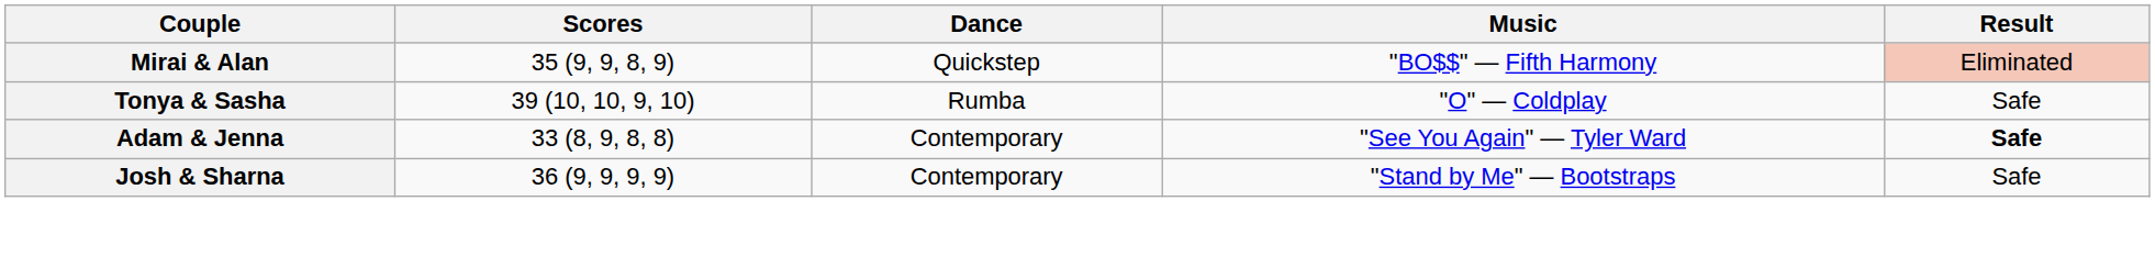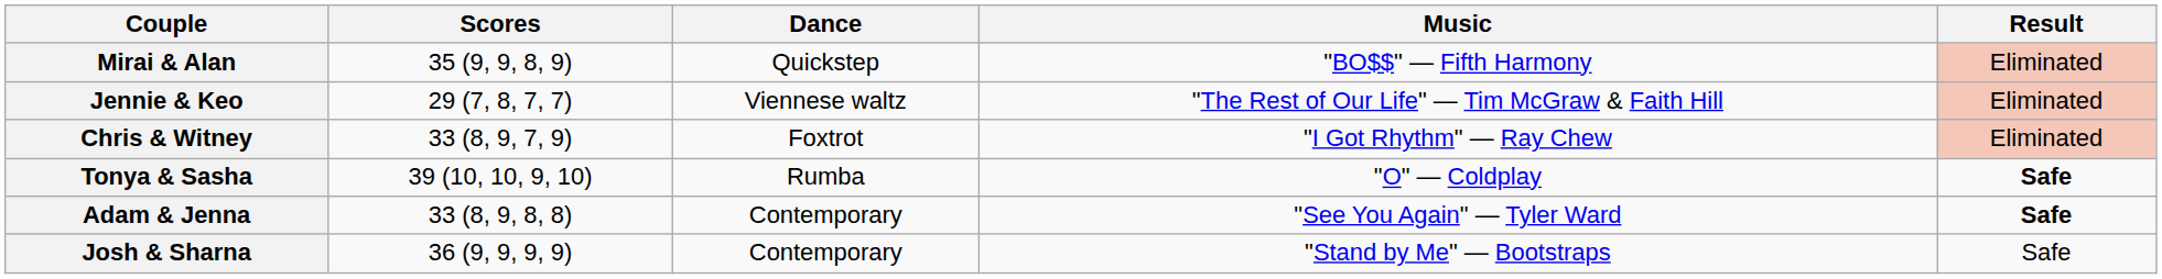+ row: Jennie & Keo | 29 (7, 8, 7, 7) | Viennese waltz | "The Rest of Our Life" — Tim McGraw & Faith Hill | Eliminated
+ row: Chris & Witney | 33 (8, 9, 7, 9) | Foxtrot | "I Got Rhythm" — Ray Chew | Eliminated
Tonya & Sasha | Result: normal -> bold
